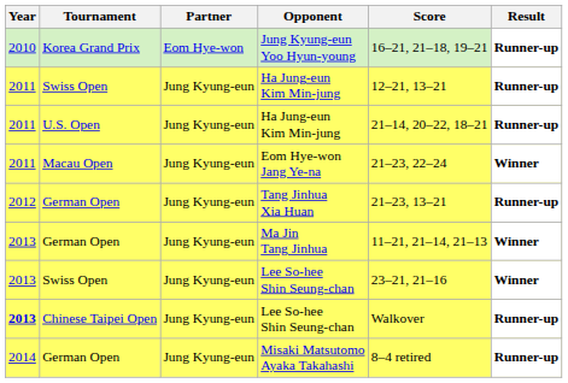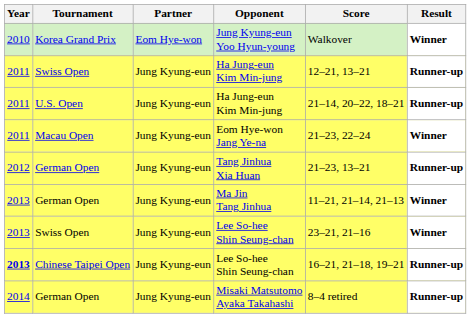Jung Kyung-eun Yoo Hyun-young | Score: 16–21, 21–18, 19–21 -> Walkover
Jung Kyung-eun Yoo Hyun-young | Result: Runner-up -> Winner
Chinese Taipei Open / Lee So-hee Shin Seung-chan | Score: Walkover -> 16–21, 21–18, 19–21
